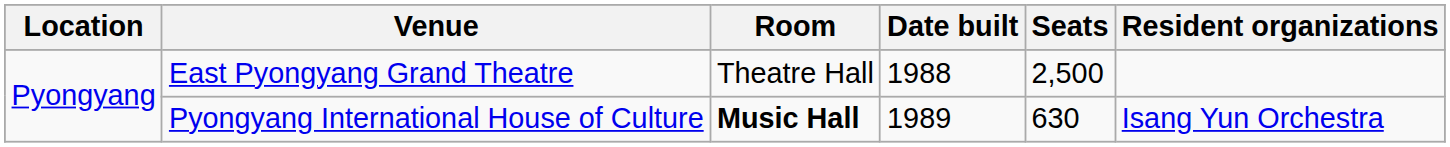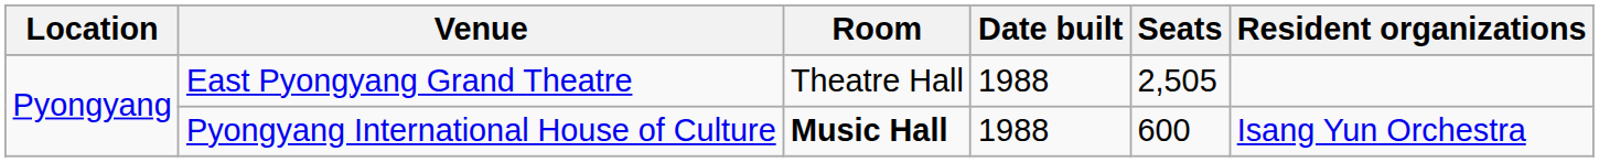East Pyongyang Grand Theatre | Seats: 2,500 -> 2,505
Pyongyang International House of Culture | Date built: 1989 -> 1988
Pyongyang International House of Culture | Seats: 630 -> 600
